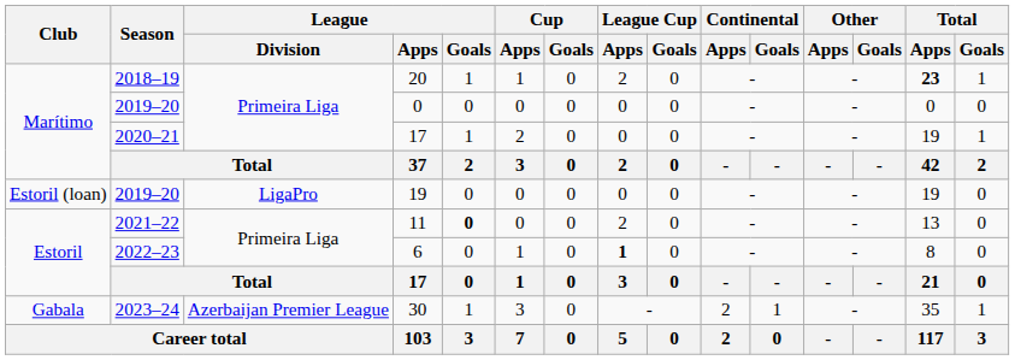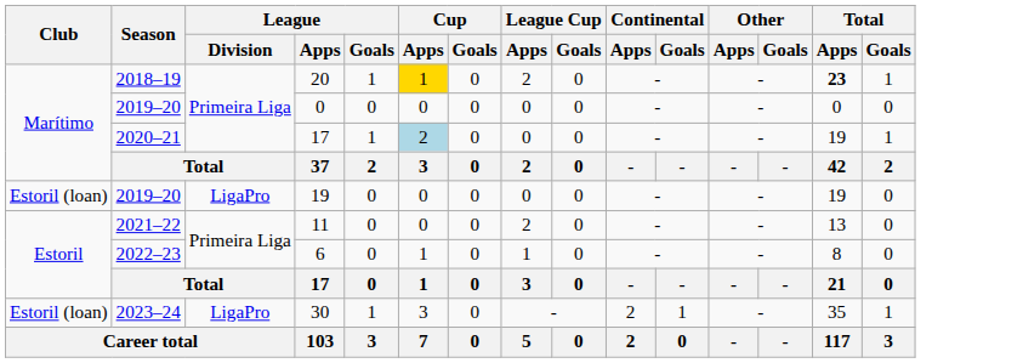20 | Cup / Apps: no background -> gold background
2020–21 / 17 | Cup / Apps: no background -> lightblue background
11 | League / Goals: bold -> normal
6 | League Cup / Apps: bold -> normal
30 | Club: Gabala -> Estoril (loan)
30 | League / Division: Azerbaijan Premier League -> LigaPro
